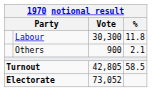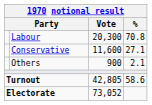Labour | Vote: 30,300 -> 20,300
Labour | %: 11.8 -> 70.8
+ row: Conservative | 11,600 | 27.1
Turnout | %: 58.5 -> 58.6
